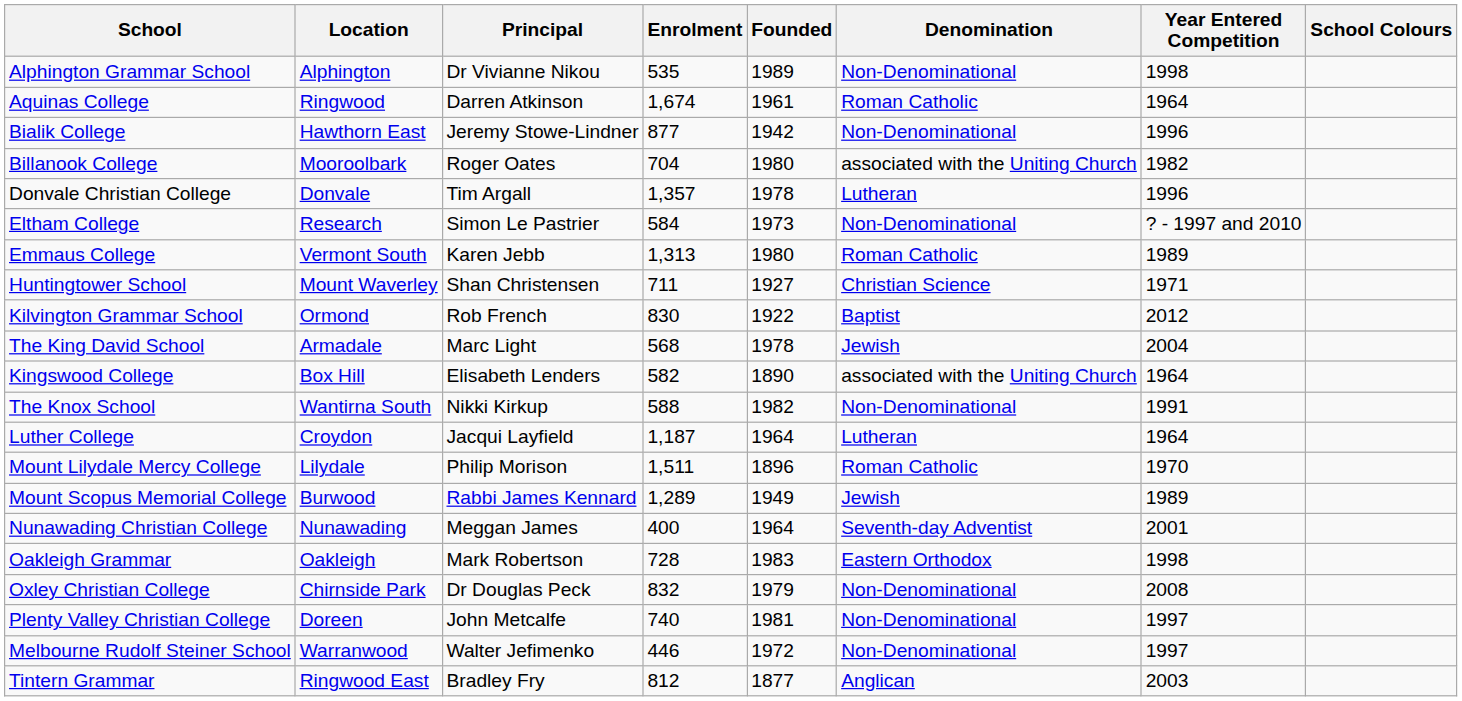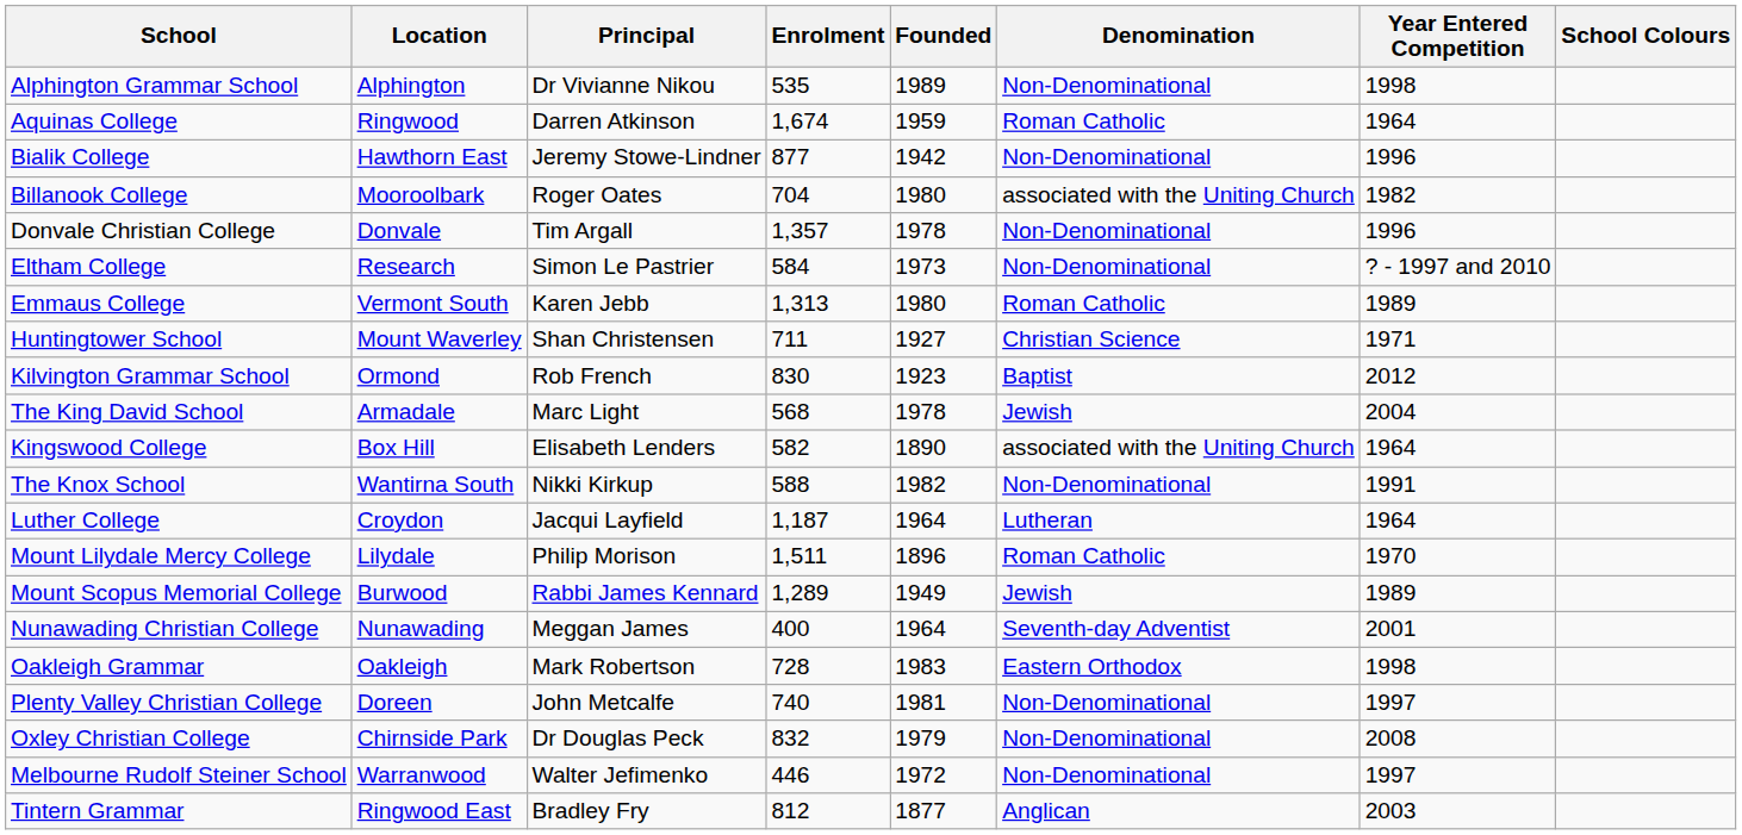Aquinas College | Founded: 1961 -> 1959
Donvale Christian College | Denomination: Lutheran -> Non-Denominational
Kilvington Grammar School | Founded: 1922 -> 1923
rows swapped: Oxley Christian College <-> Plenty Valley Christian College
